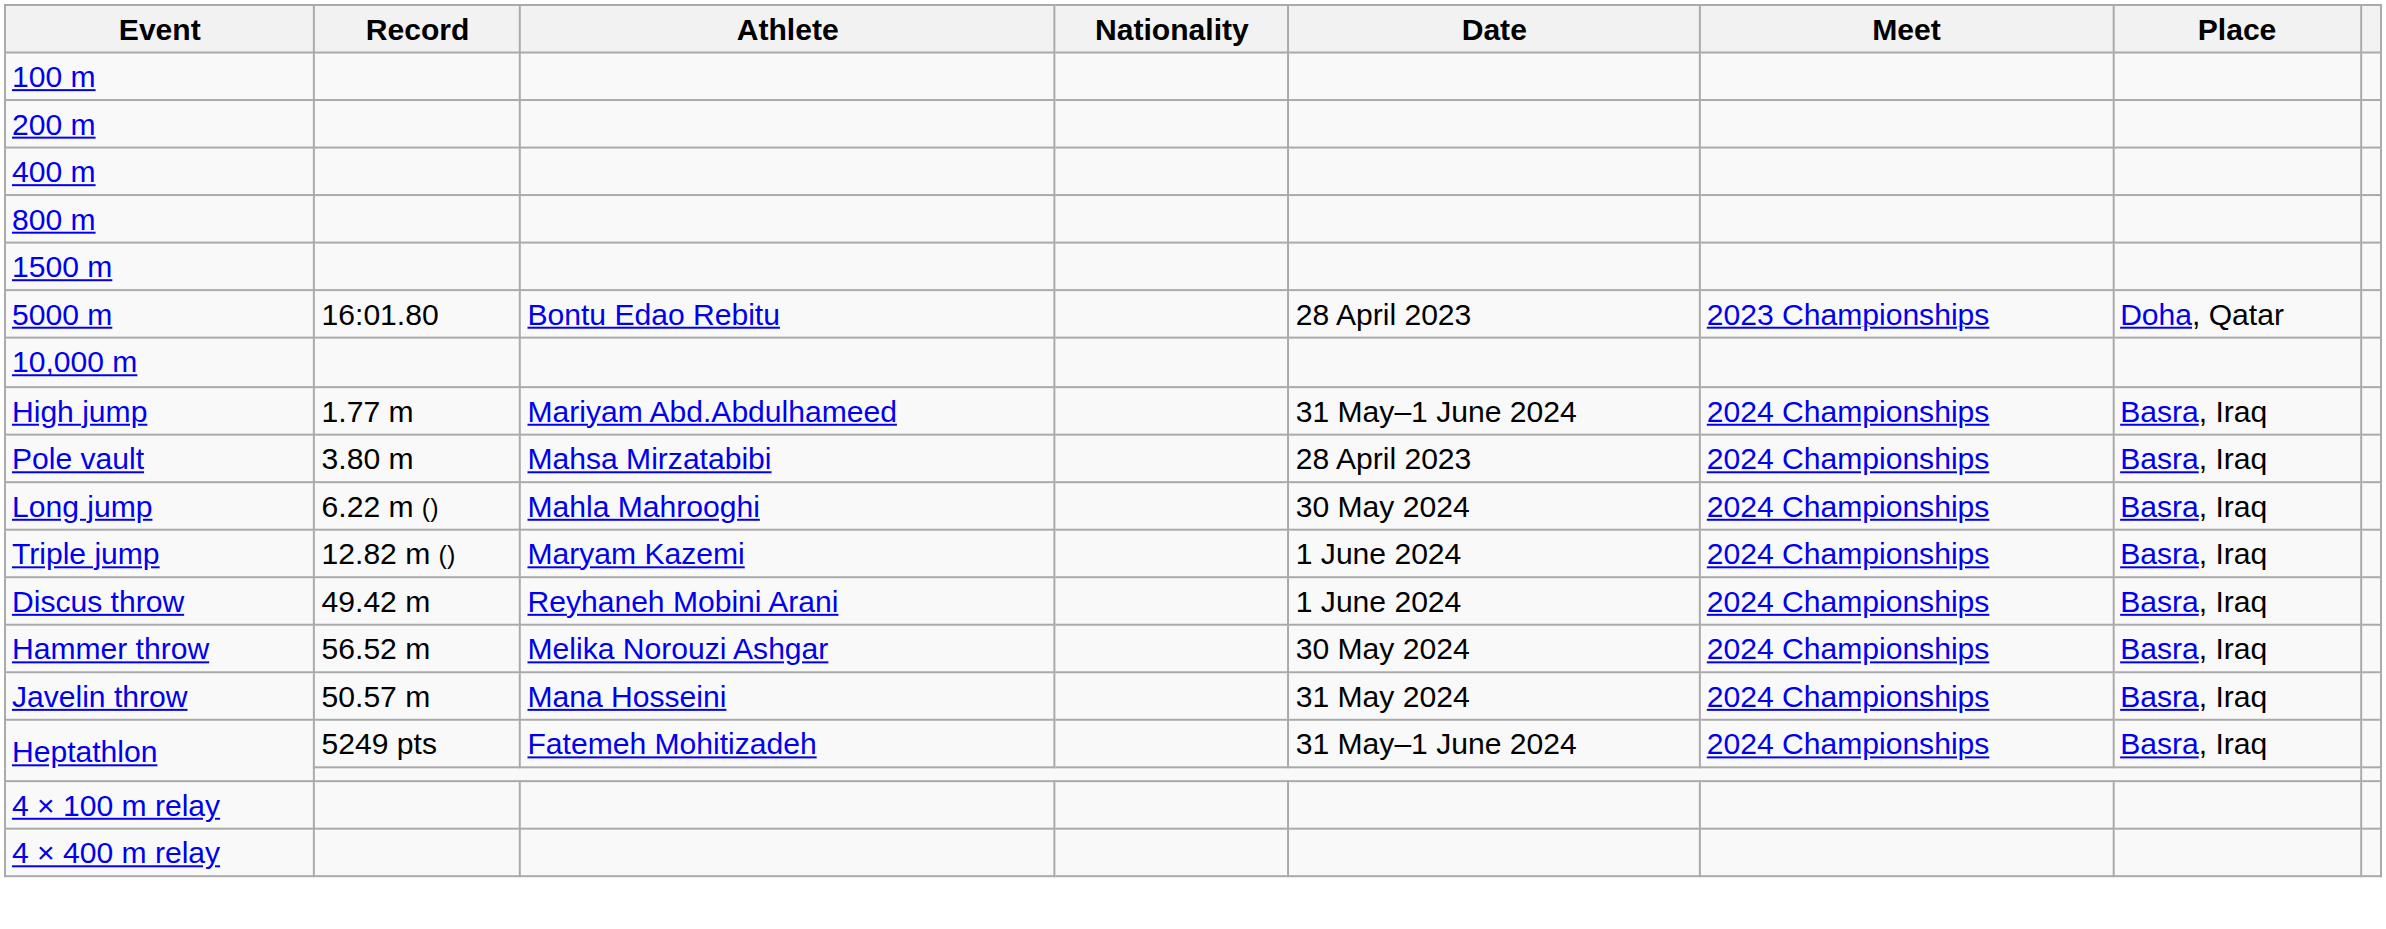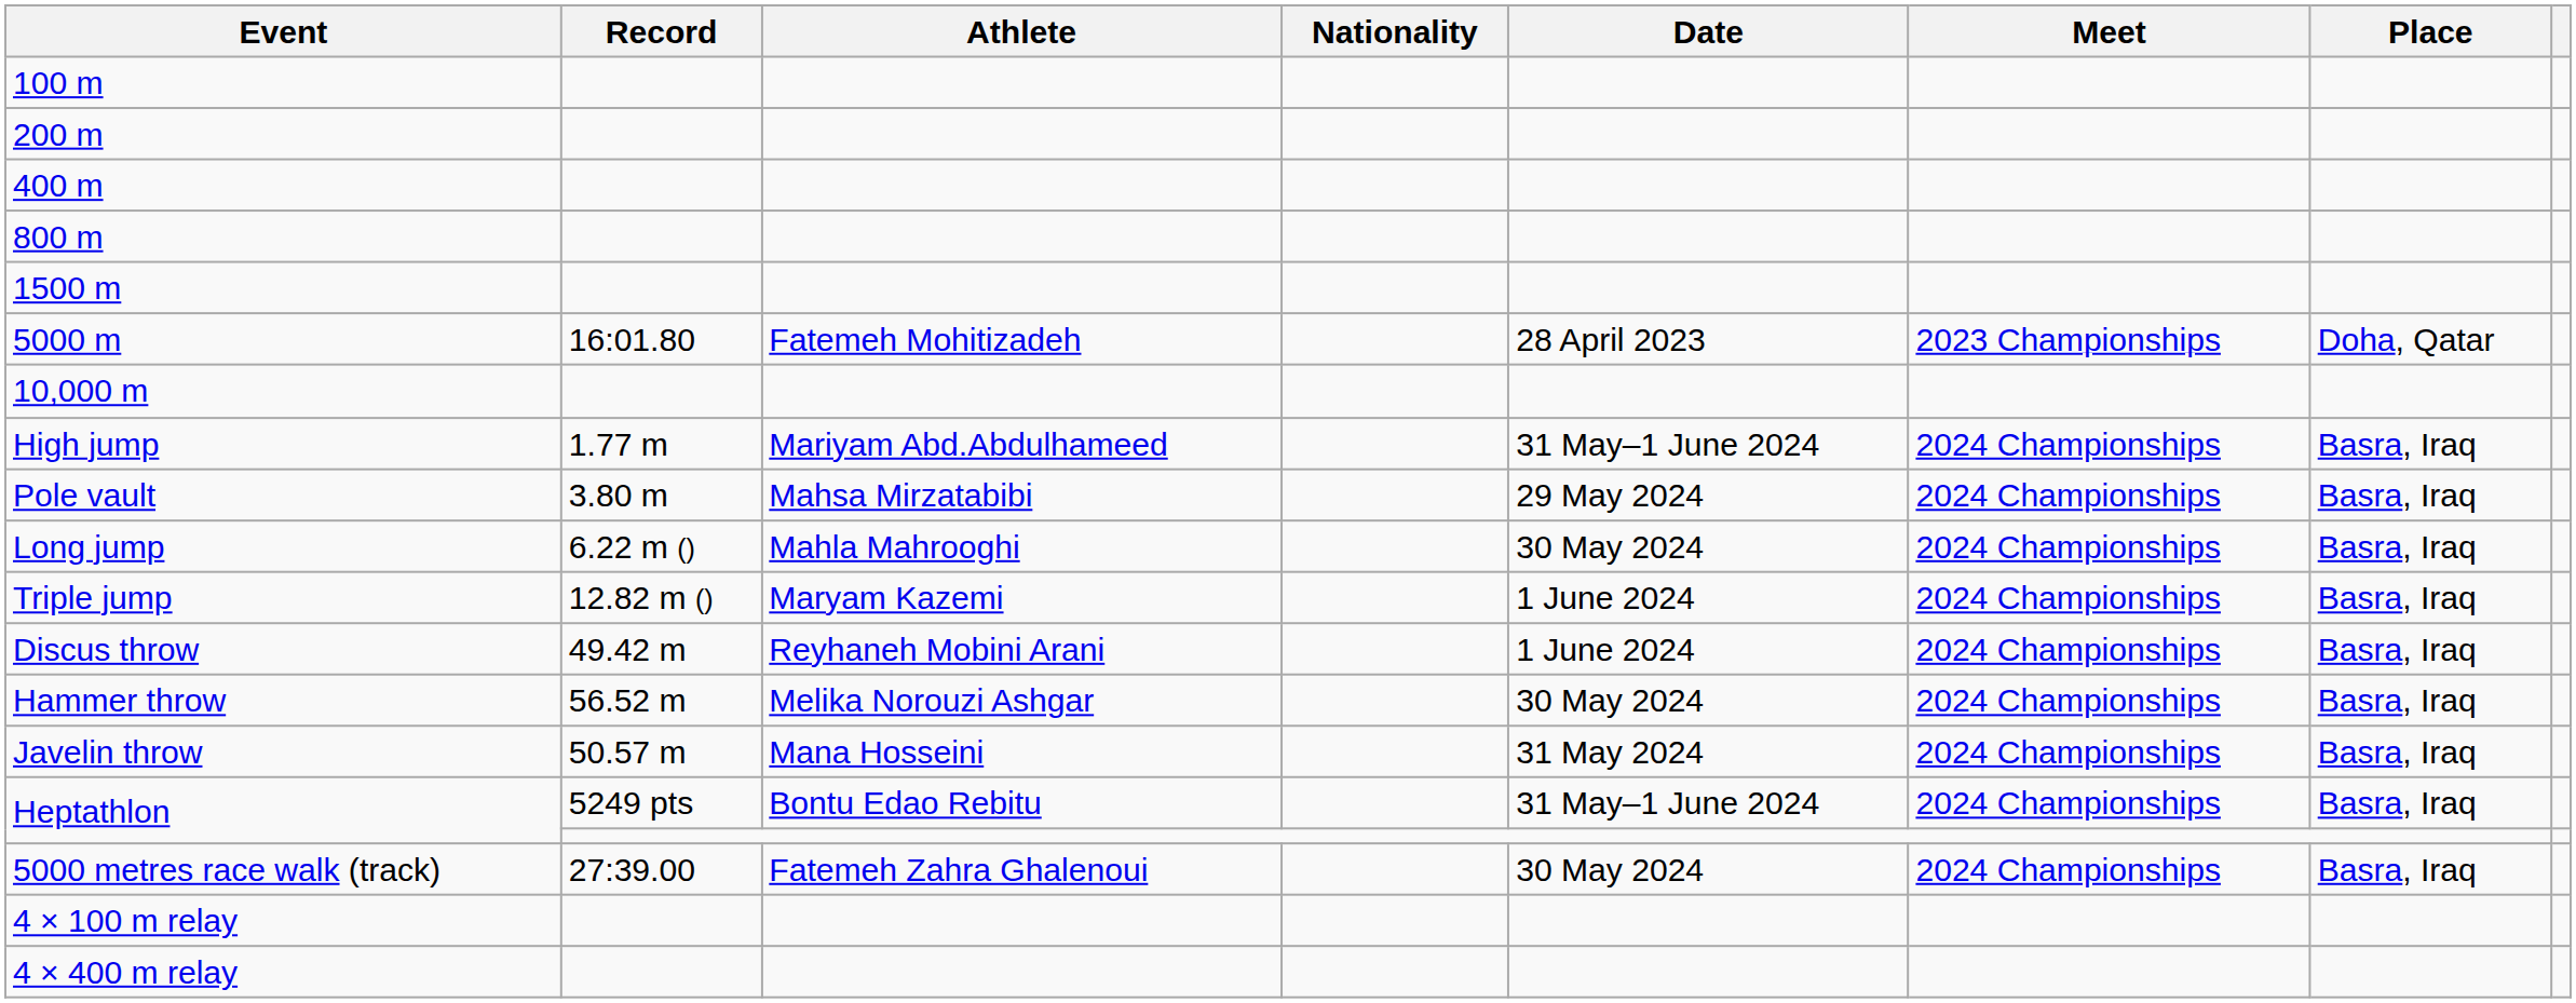5000 m | Athlete: Bontu Edao Rebitu -> Fatemeh Mohitizadeh
Pole vault | Date: 28 April 2023 -> 29 May 2024
Heptathlon / 5249 pts | Athlete: Fatemeh Mohitizadeh -> Bontu Edao Rebitu
+ row: 5000 metres race walk (track) | 27:39.00 | Fatemeh Zahra Ghalenoui | 30 May 2024 | 2024 Championships | Basra, Iraq
